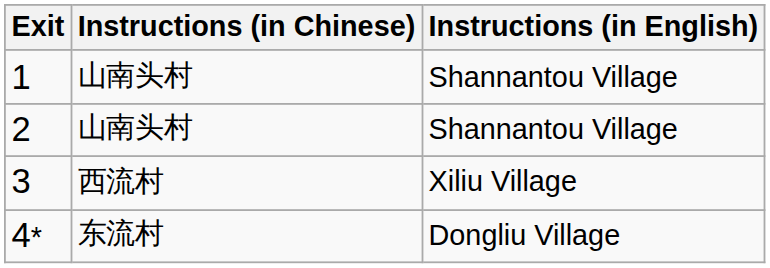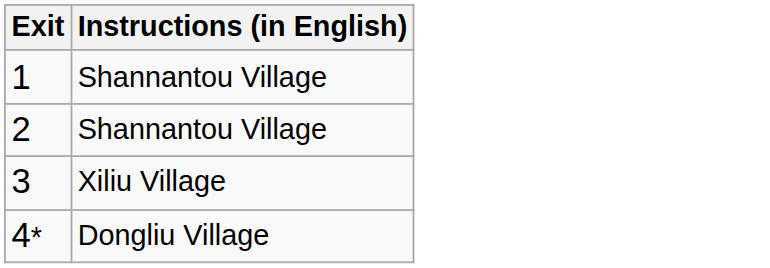- column: Instructions (in Chinese) | 山南头村 | 山南头村 | 西流村 | 东流村
